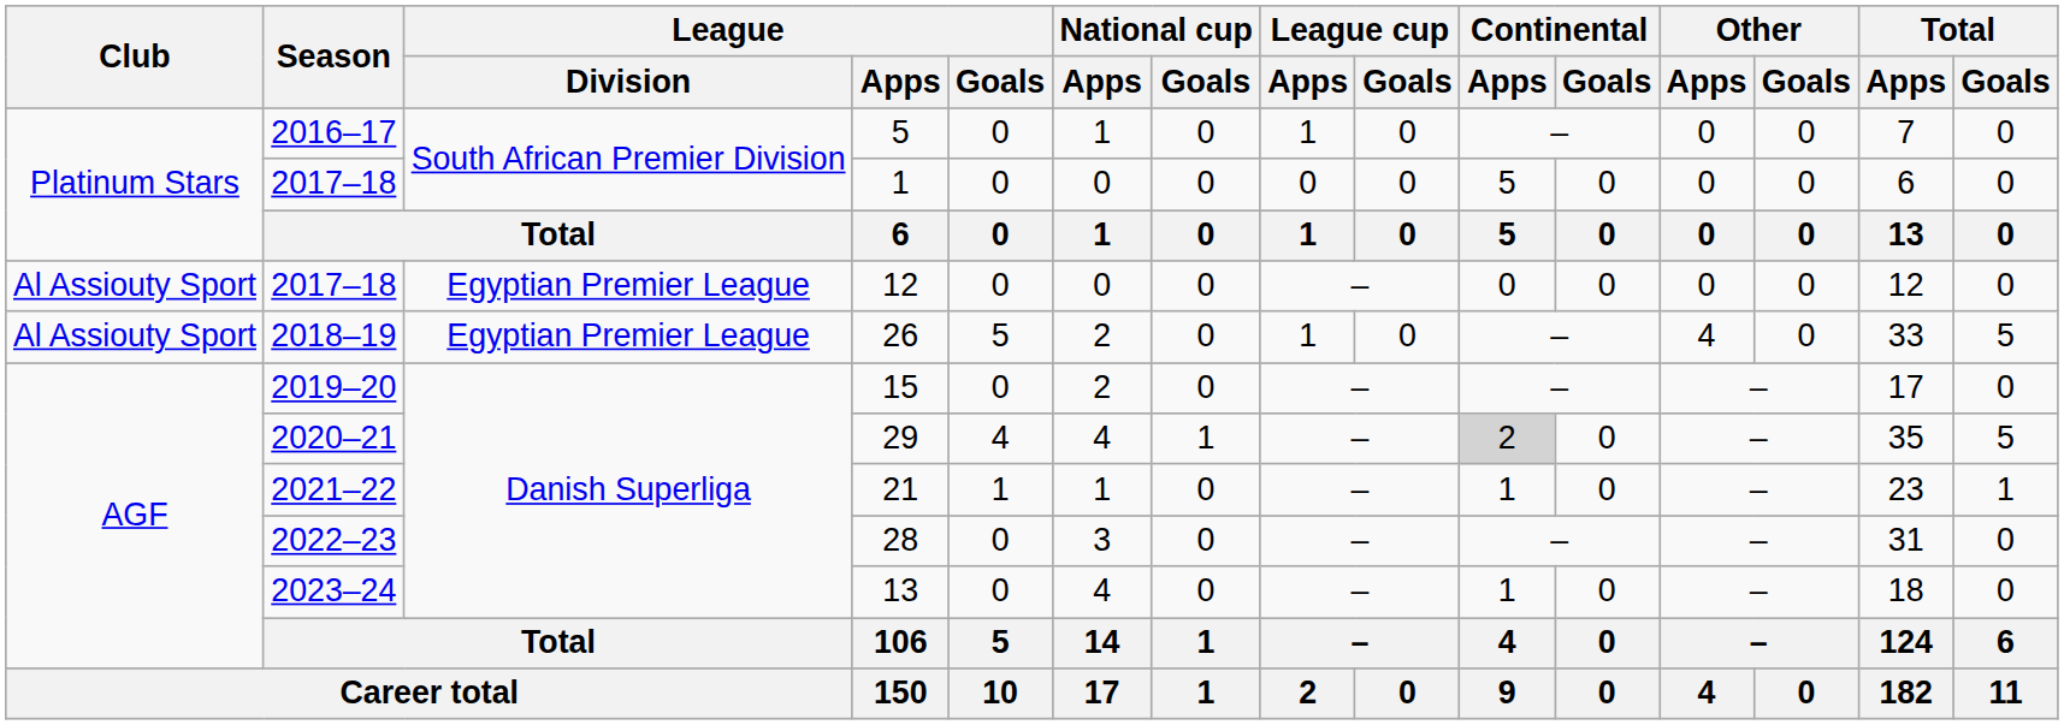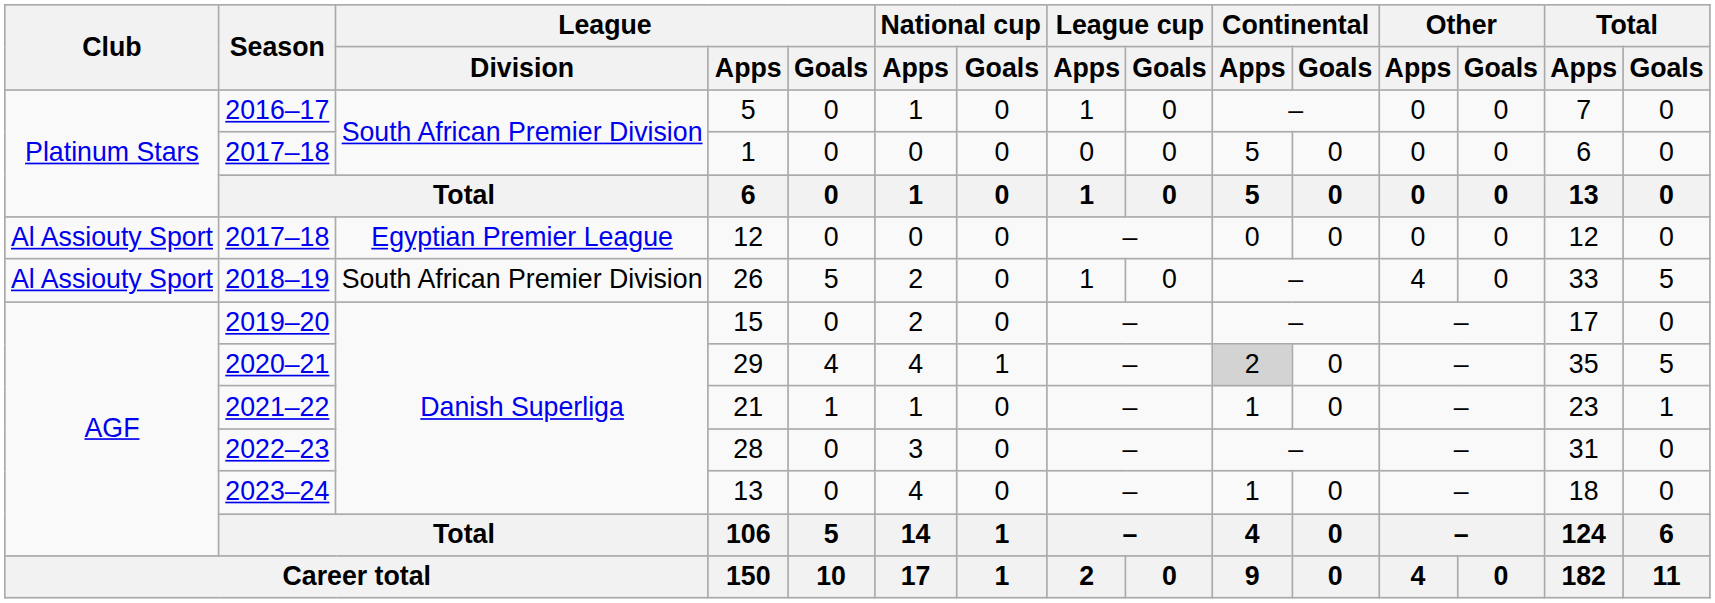26 | League / Division: Egyptian Premier League -> South African Premier Division
